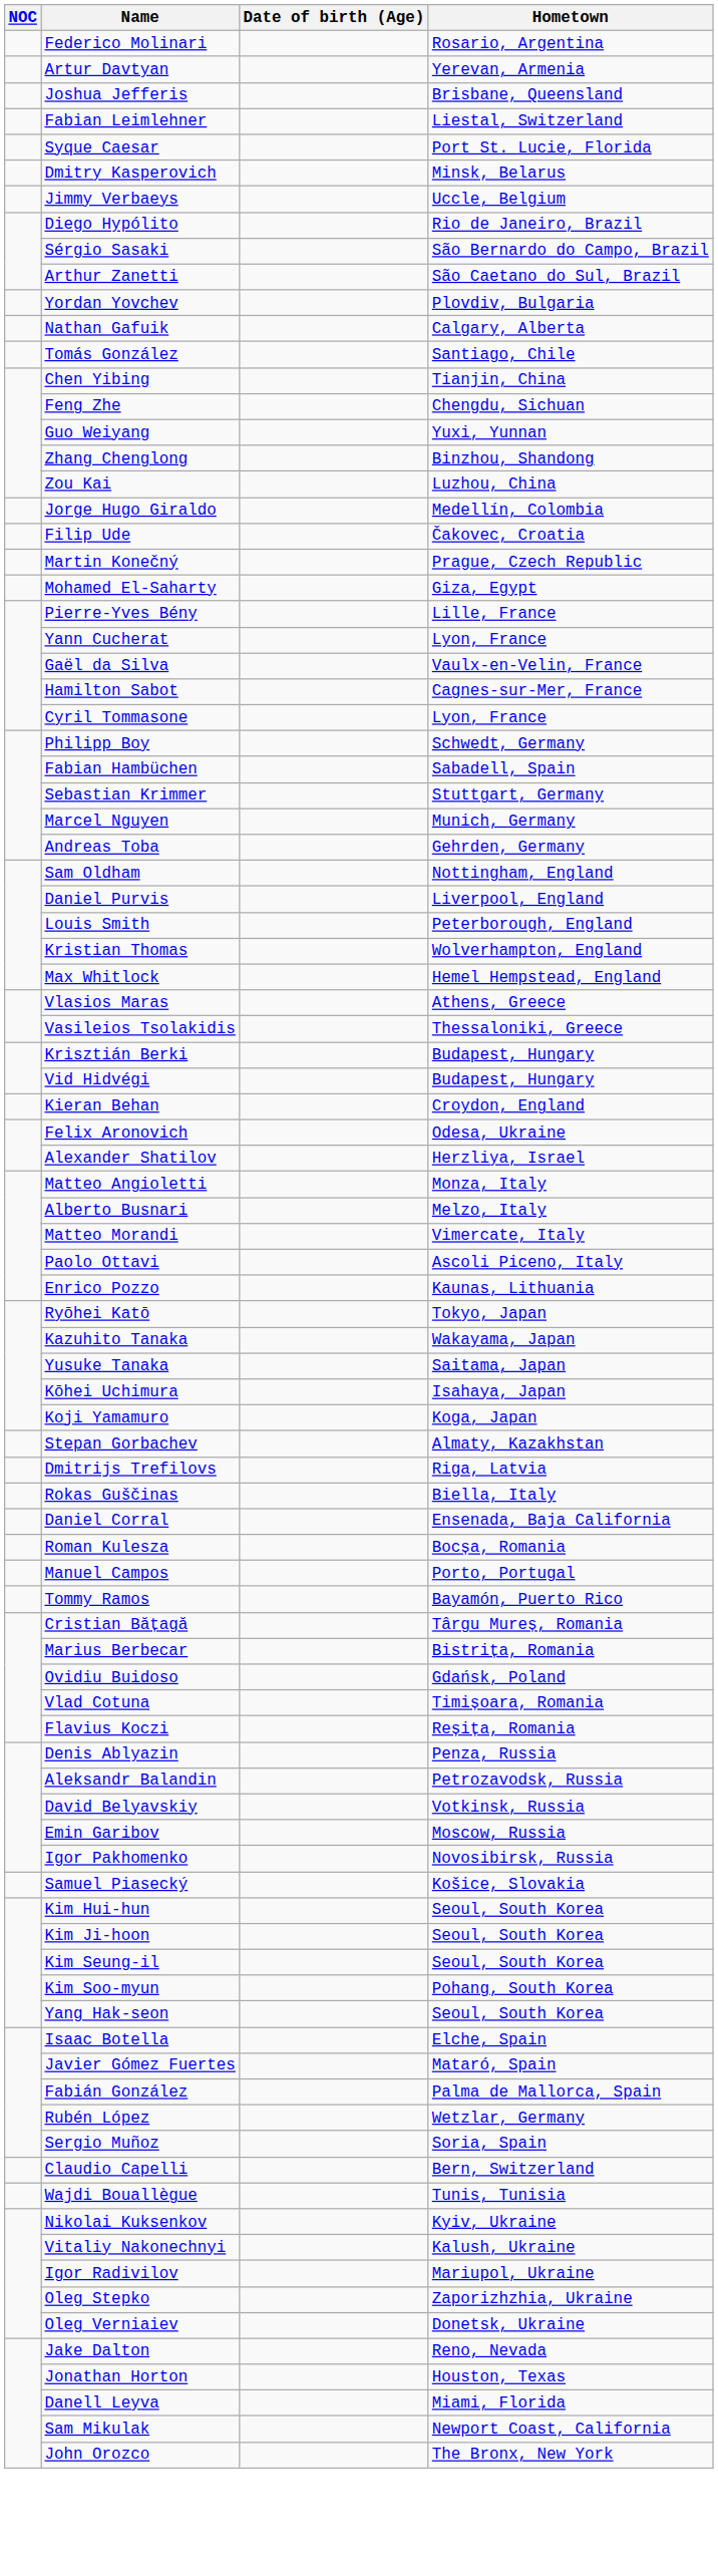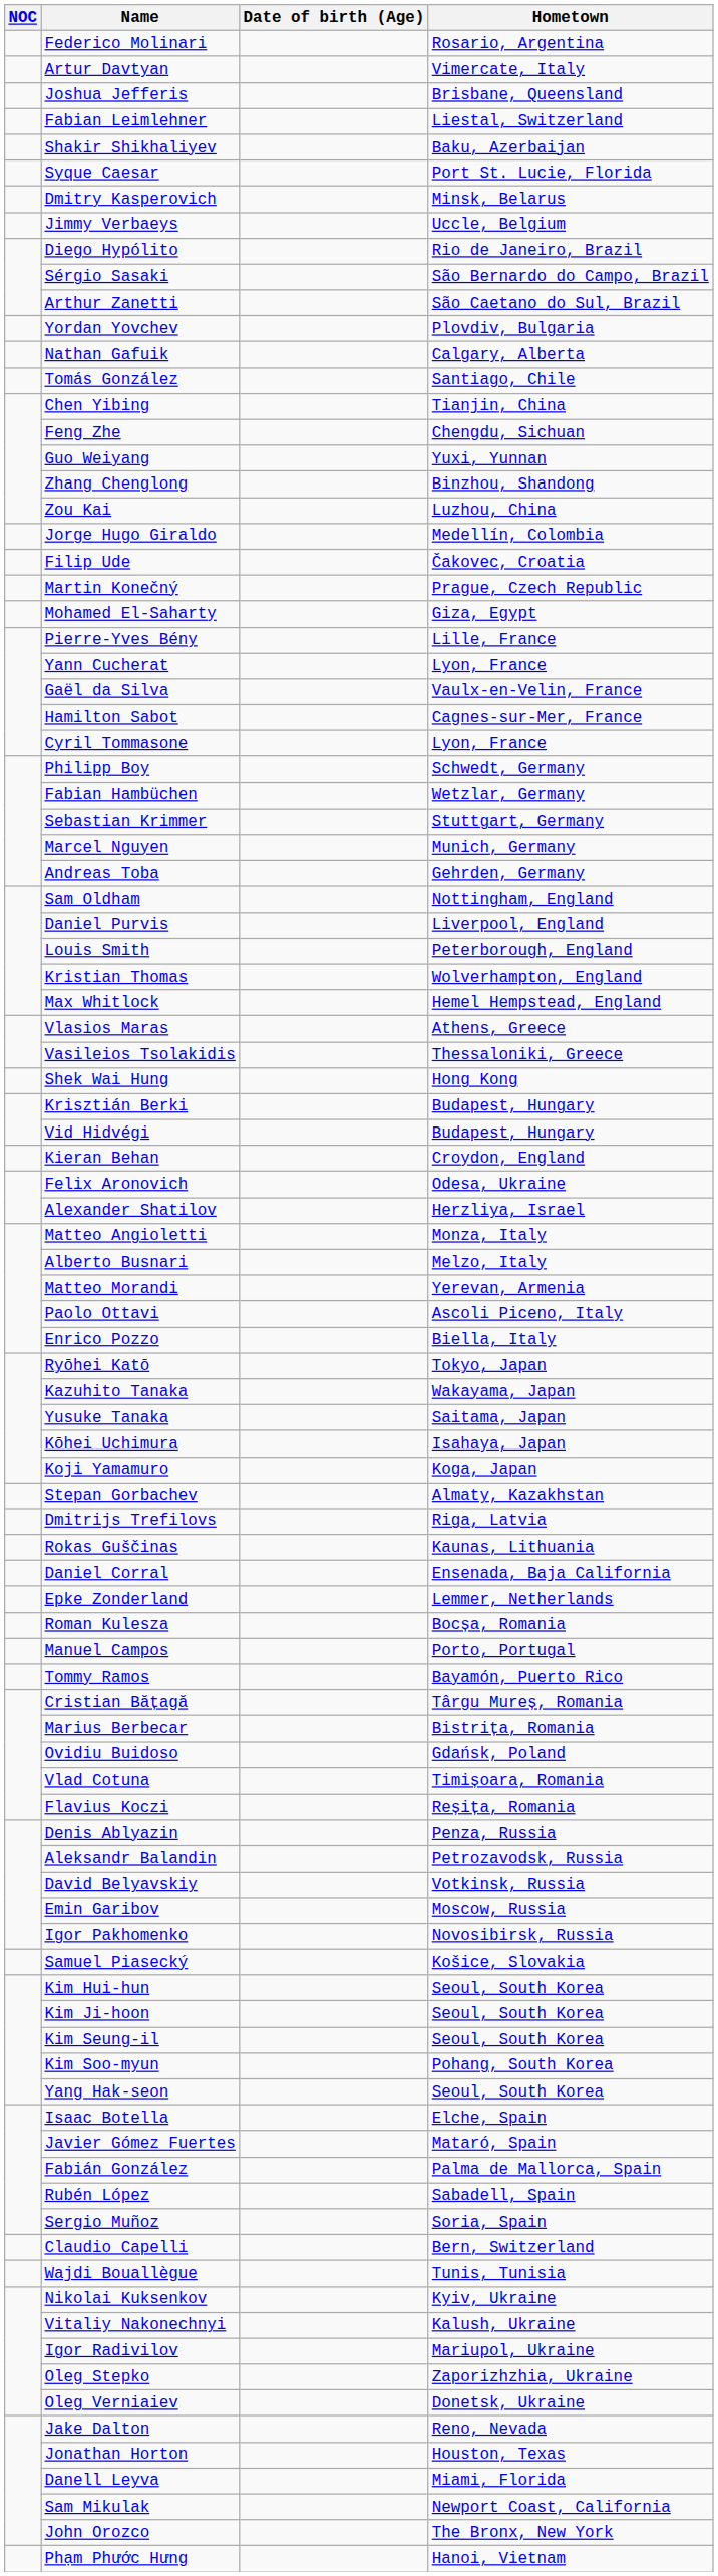Artur Davtyan | Hometown: Yerevan, Armenia -> Vimercate, Italy
+ row: Shakir Shikhaliyev | Baku, Azerbaijan
Fabian Hambüchen | Hometown: Sabadell, Spain -> Wetzlar, Germany
+ row: Shek Wai Hung | Hong Kong
Matteo Morandi | Hometown: Vimercate, Italy -> Yerevan, Armenia
Enrico Pozzo | Hometown: Kaunas, Lithuania -> Biella, Italy
Rokas Guščinas | Hometown: Biella, Italy -> Kaunas, Lithuania
+ row: Epke Zonderland | Lemmer, Netherlands
Rubén López | Hometown: Wetzlar, Germany -> Sabadell, Spain
+ row: Phạm Phước Hưng | Hanoi, Vietnam
